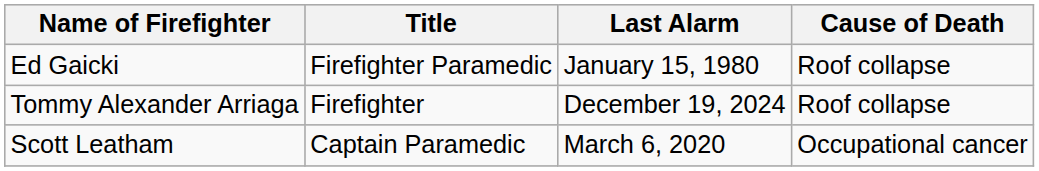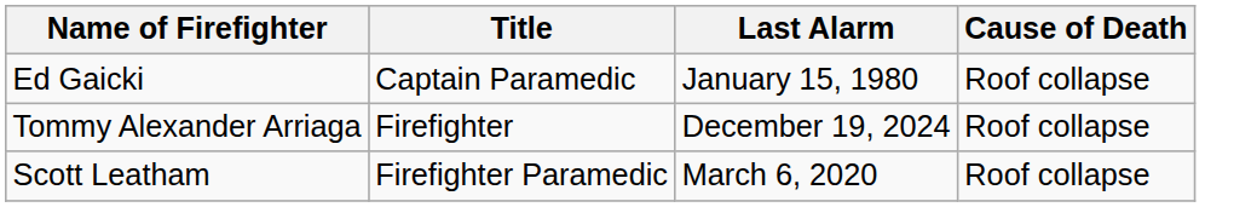Ed Gaicki | Title: Firefighter Paramedic -> Captain Paramedic
Scott Leatham | Title: Captain Paramedic -> Firefighter Paramedic
Scott Leatham | Cause of Death: Occupational cancer -> Roof collapse
